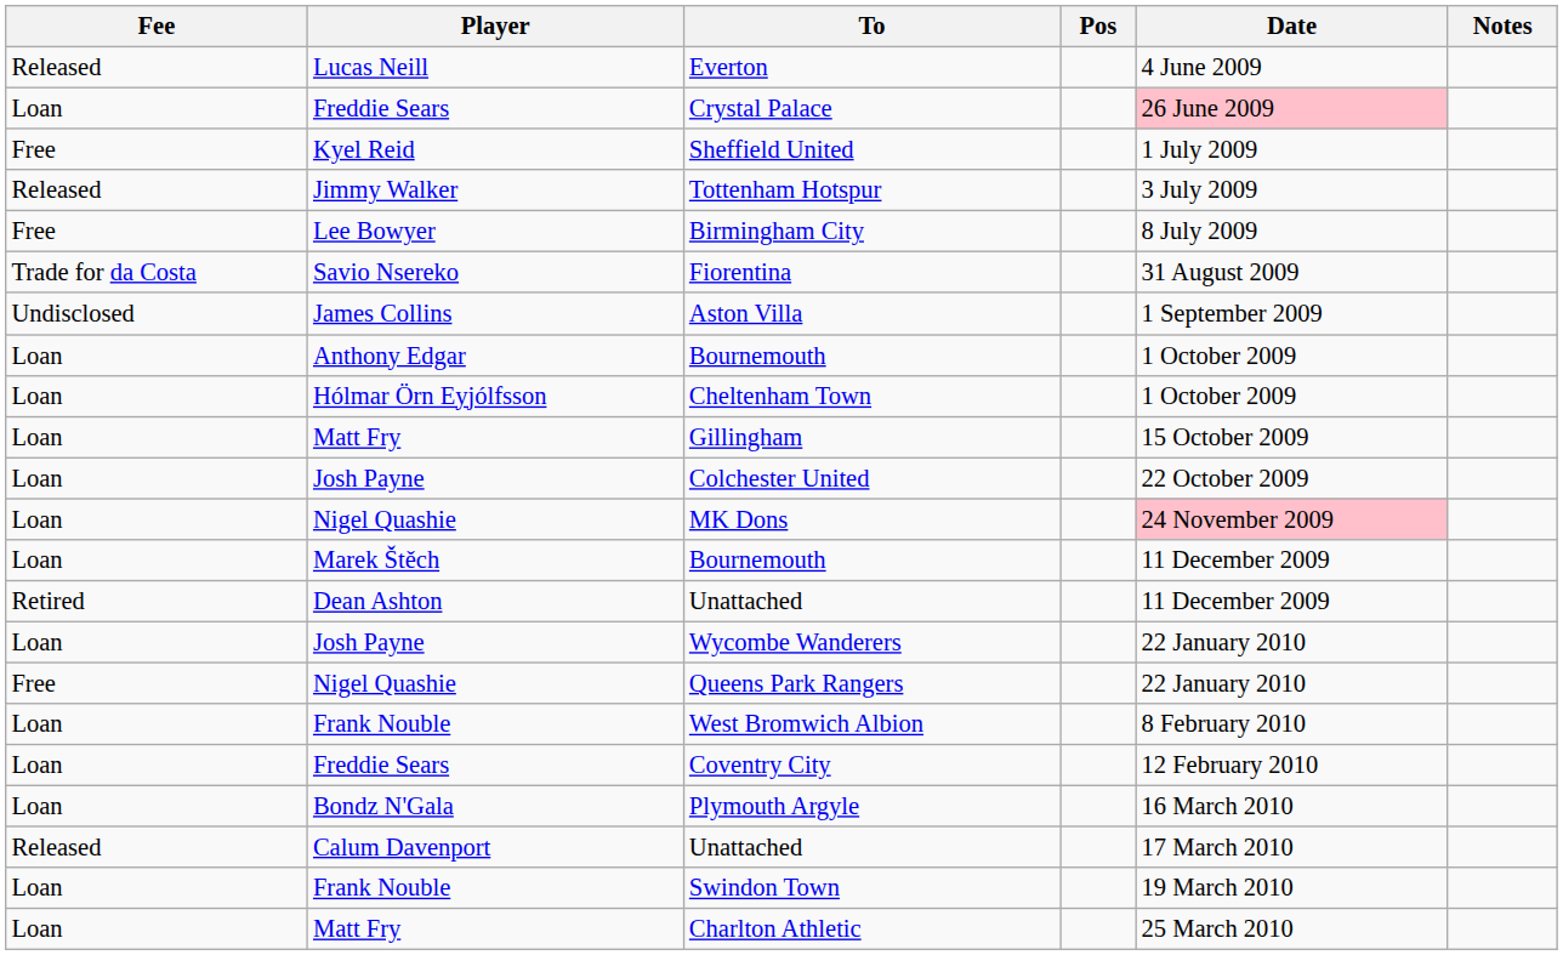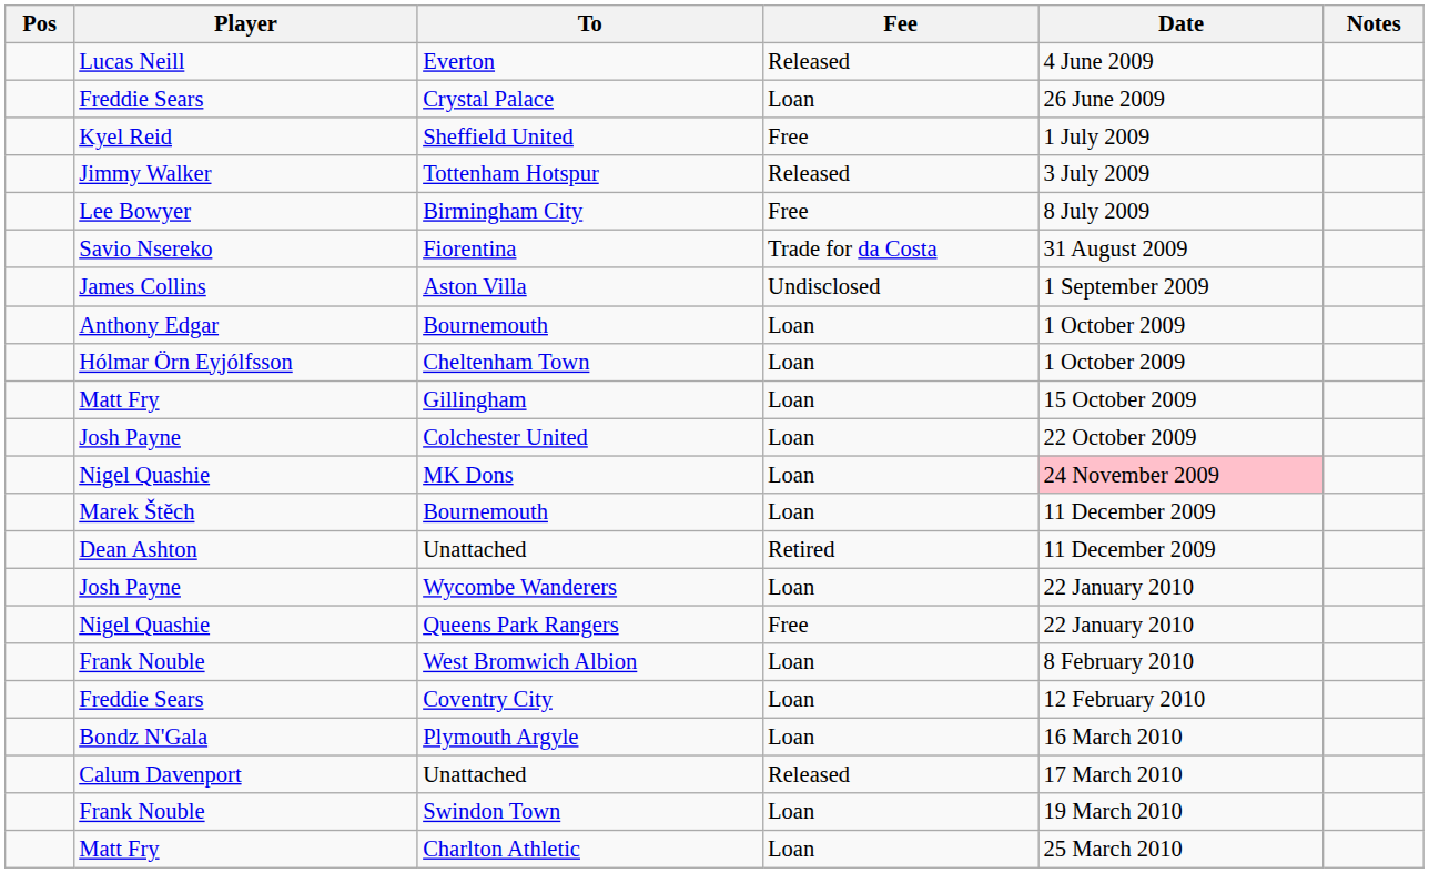columns swapped: Pos <-> Fee
Crystal Palace | Date: pink background -> no background
